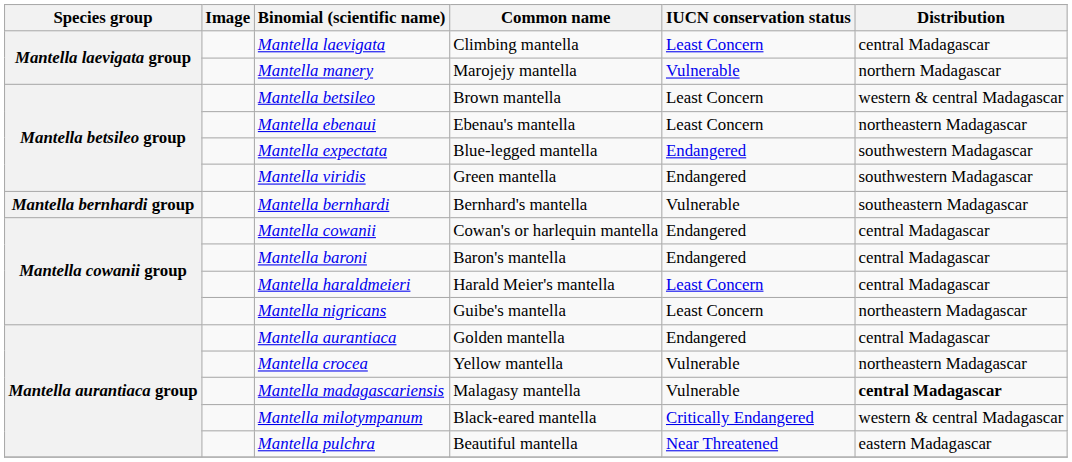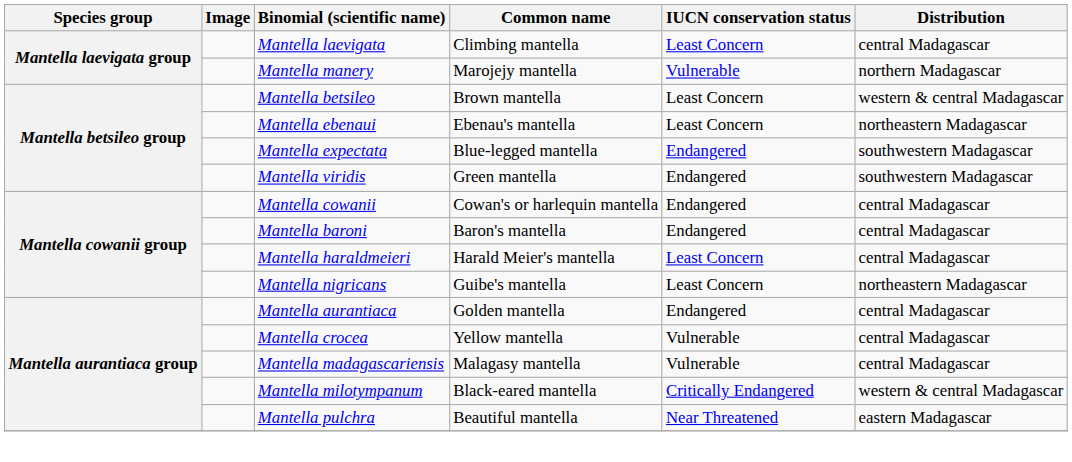- row: Mantella bernhardi group | Mantella bernhardi | Bernhard's mantella | Vulnerable | southeastern Madagascar
Mantella crocea | Distribution: northeastern Madagascar -> central Madagascar
Mantella madagascariensis | Distribution: bold -> normal
